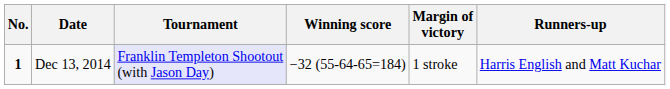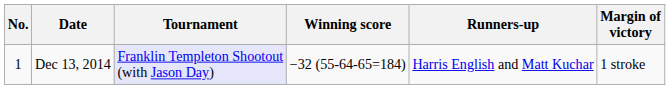columns swapped: Margin of victory <-> Runners-up
Dec 13, 2014 | No.: bold -> normal
